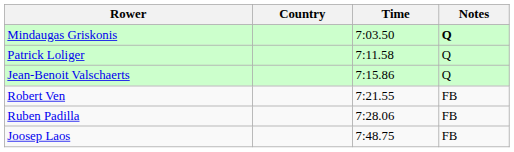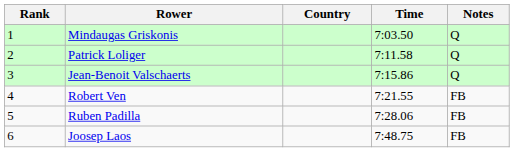+ column: Rank | 1 | 2 | 3 | 4 | 5 | 6
Mindaugas Griskonis | Notes: bold -> normal
